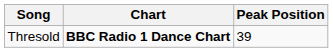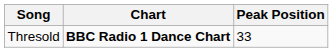Thresold | Peak Position: 39 -> 33
